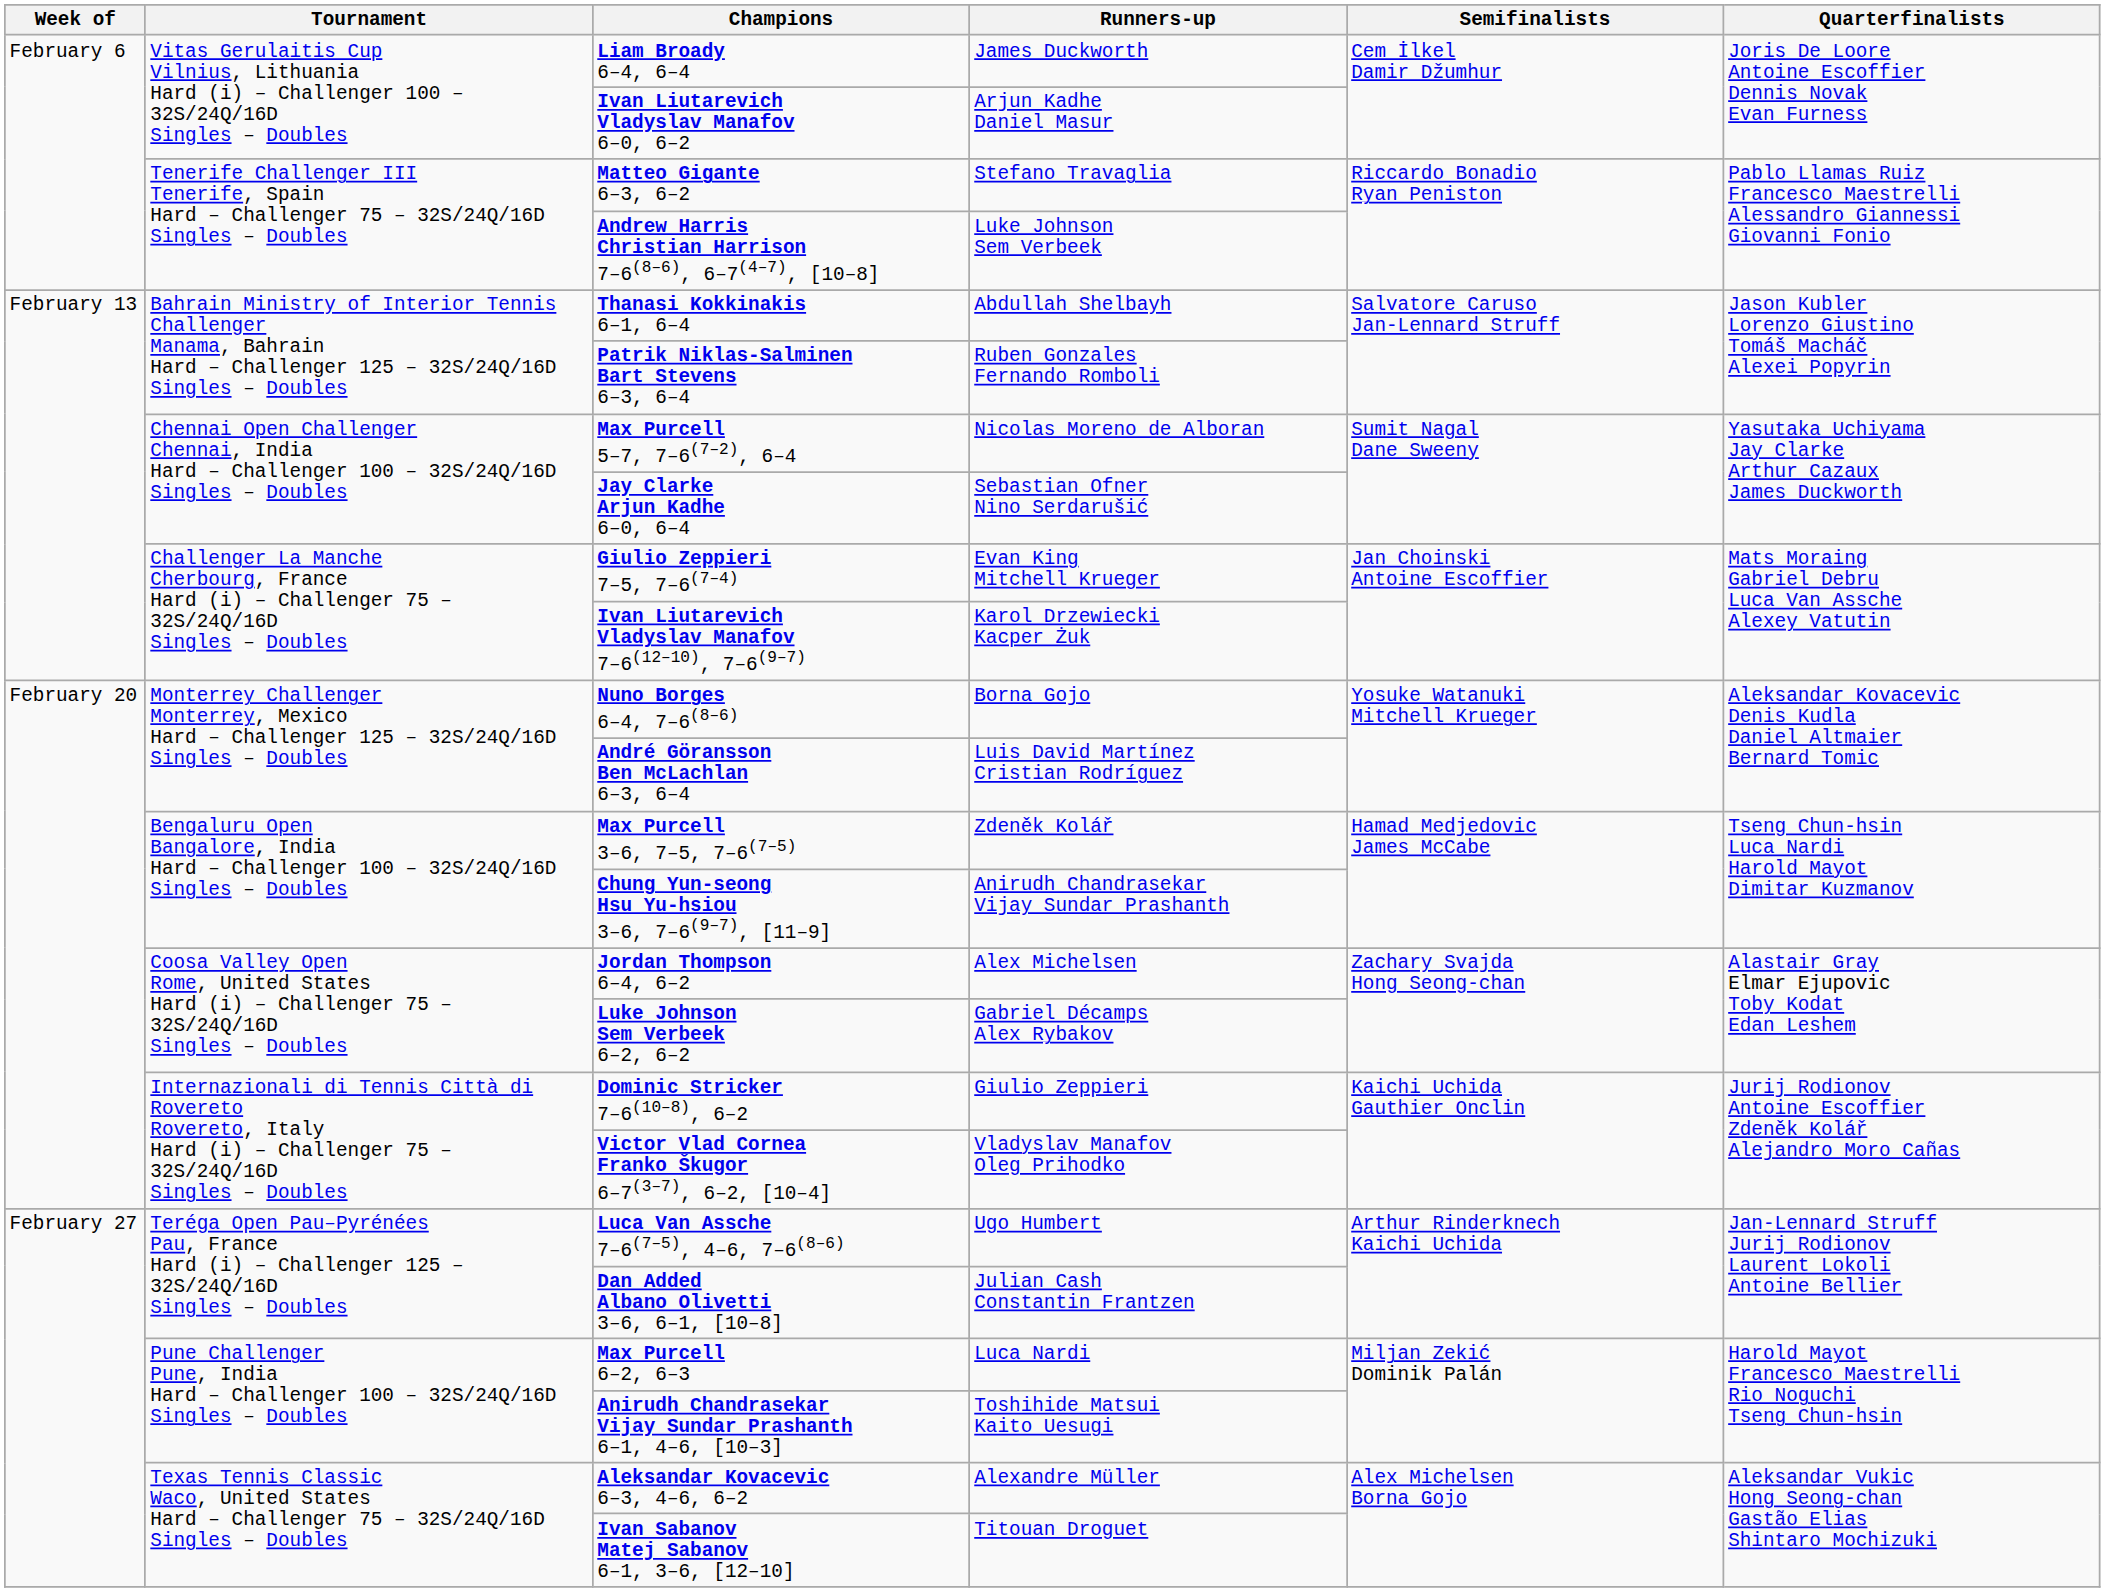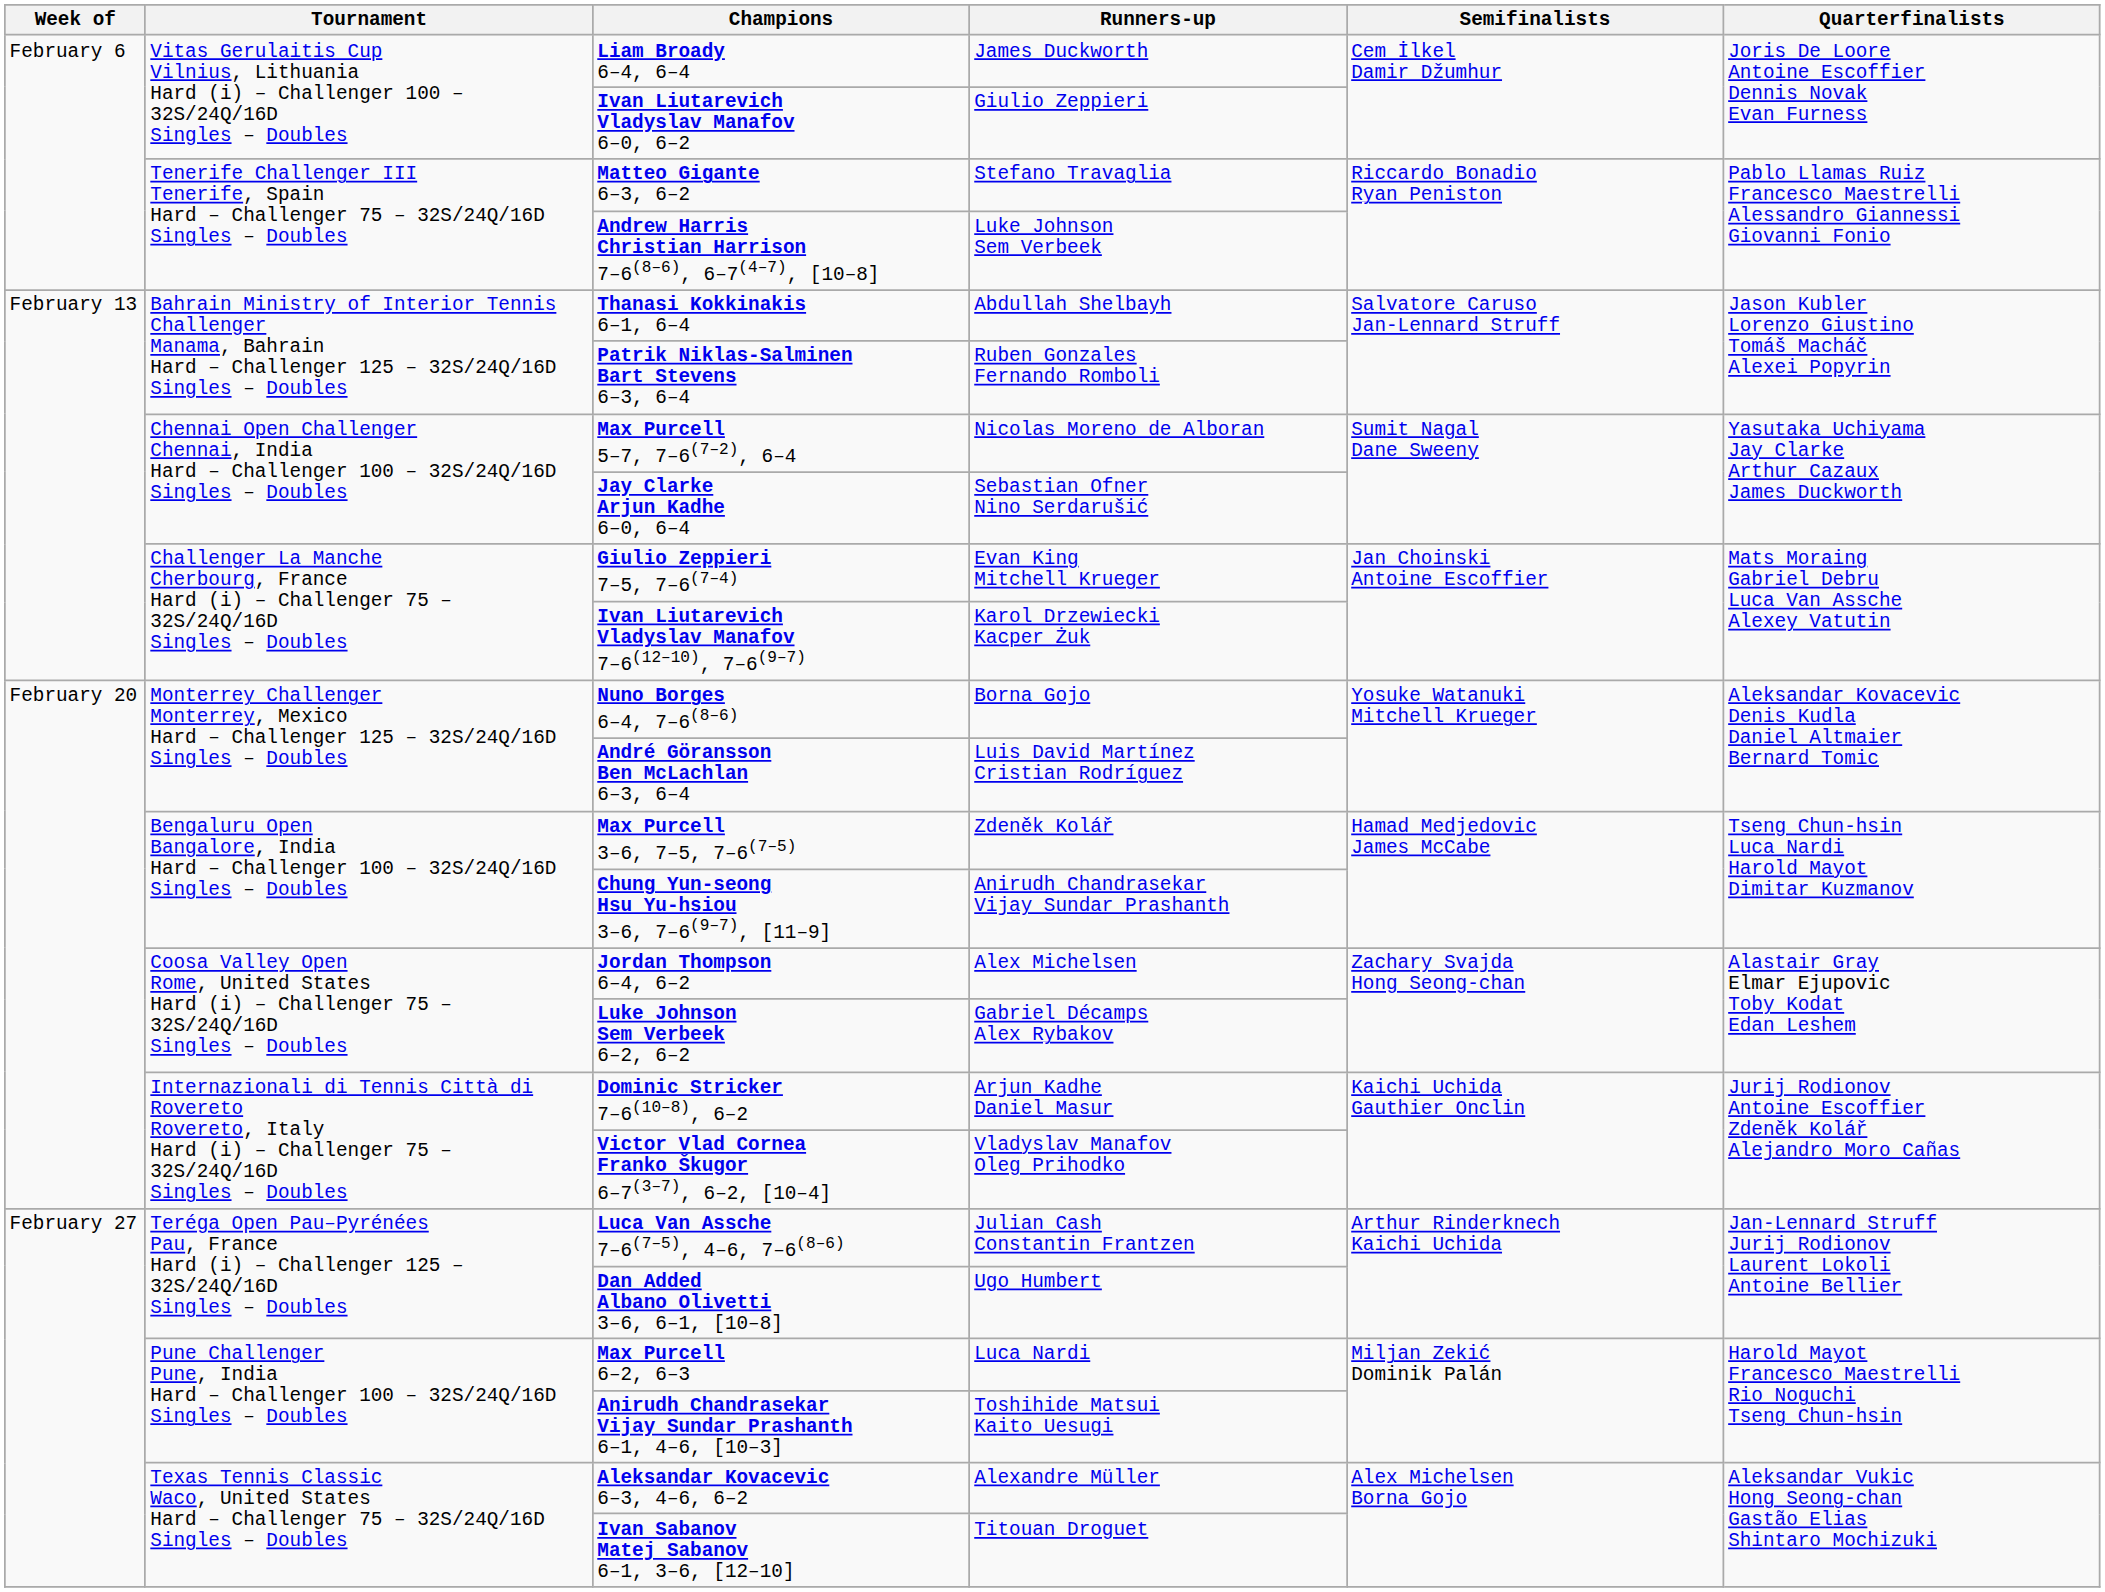Ivan Liutarevich Vladyslav Manafov 6–0, 6–2 | Runners-up: Arjun Kadhe Daniel Masur -> Giulio Zeppieri
Dominic Stricker 7–6(10–8), 6–2 | Runners-up: Giulio Zeppieri -> Arjun Kadhe Daniel Masur
Luca Van Assche 7–6(7–5), 4–6, 7–6(8–6) | Runners-up: Ugo Humbert -> Julian Cash Constantin Frantzen
Dan Added Albano Olivetti 3–6, 6–1, [10–8] | Runners-up: Julian Cash Constantin Frantzen -> Ugo Humbert
